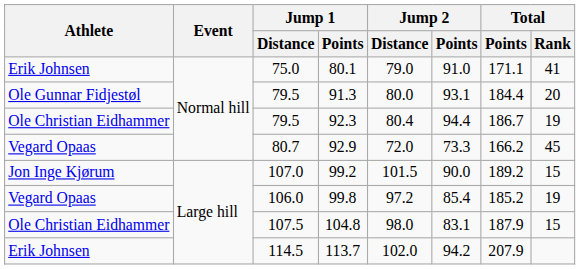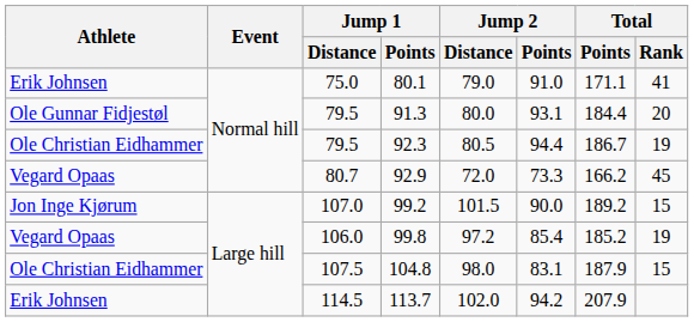92.3 | Jump 2 / Distance: 80.4 -> 80.5
